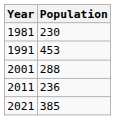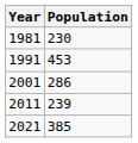2001 | Population: 288 -> 286
2011 | Population: 236 -> 239
